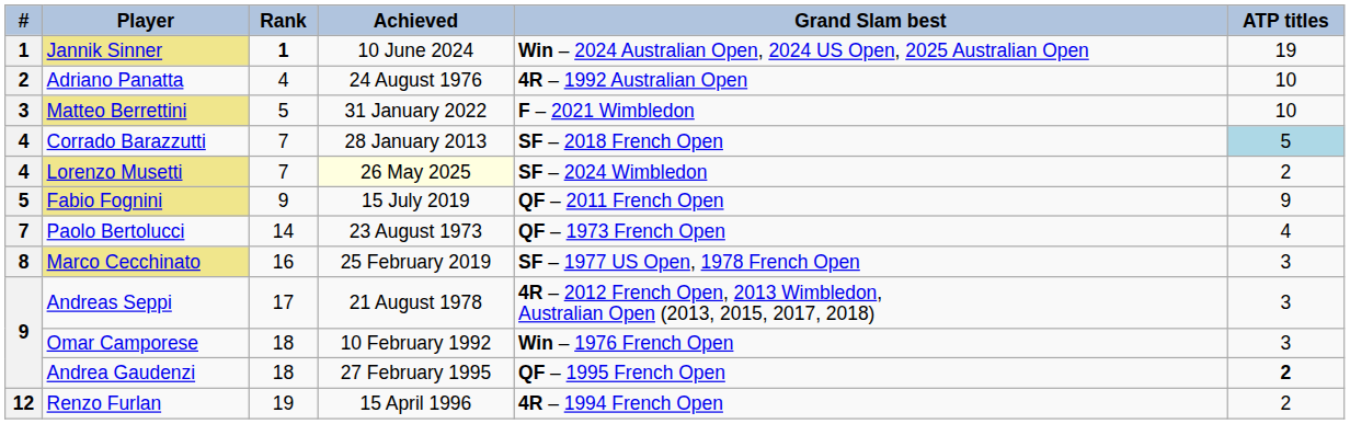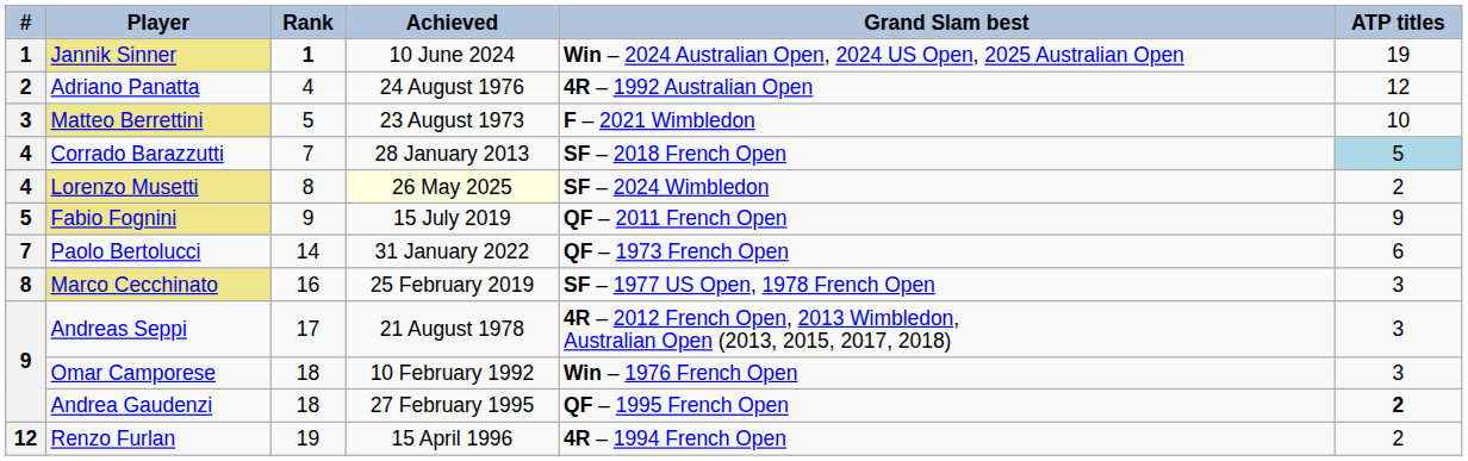Adriano Panatta | ATP titles: 10 -> 12
Matteo Berrettini | Achieved: 31 January 2022 -> 23 August 1973
Lorenzo Musetti | Rank: 7 -> 8
Paolo Bertolucci | Achieved: 23 August 1973 -> 31 January 2022
Paolo Bertolucci | ATP titles: 4 -> 6
